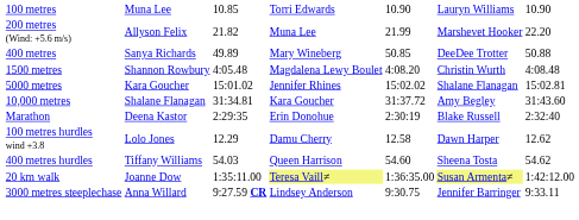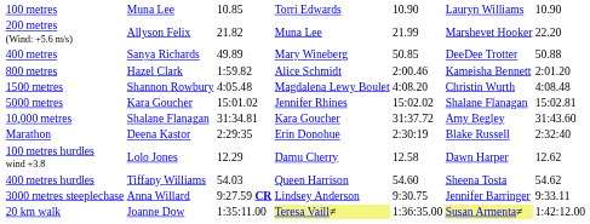+ row: 800 metres | Hazel Clark | 1:59.82 | Alice Schmidt | 2:00.46 | Kameisha Bennett | 2:01.20
rows swapped: 3000 metres steeplechase <-> 20 km walk
